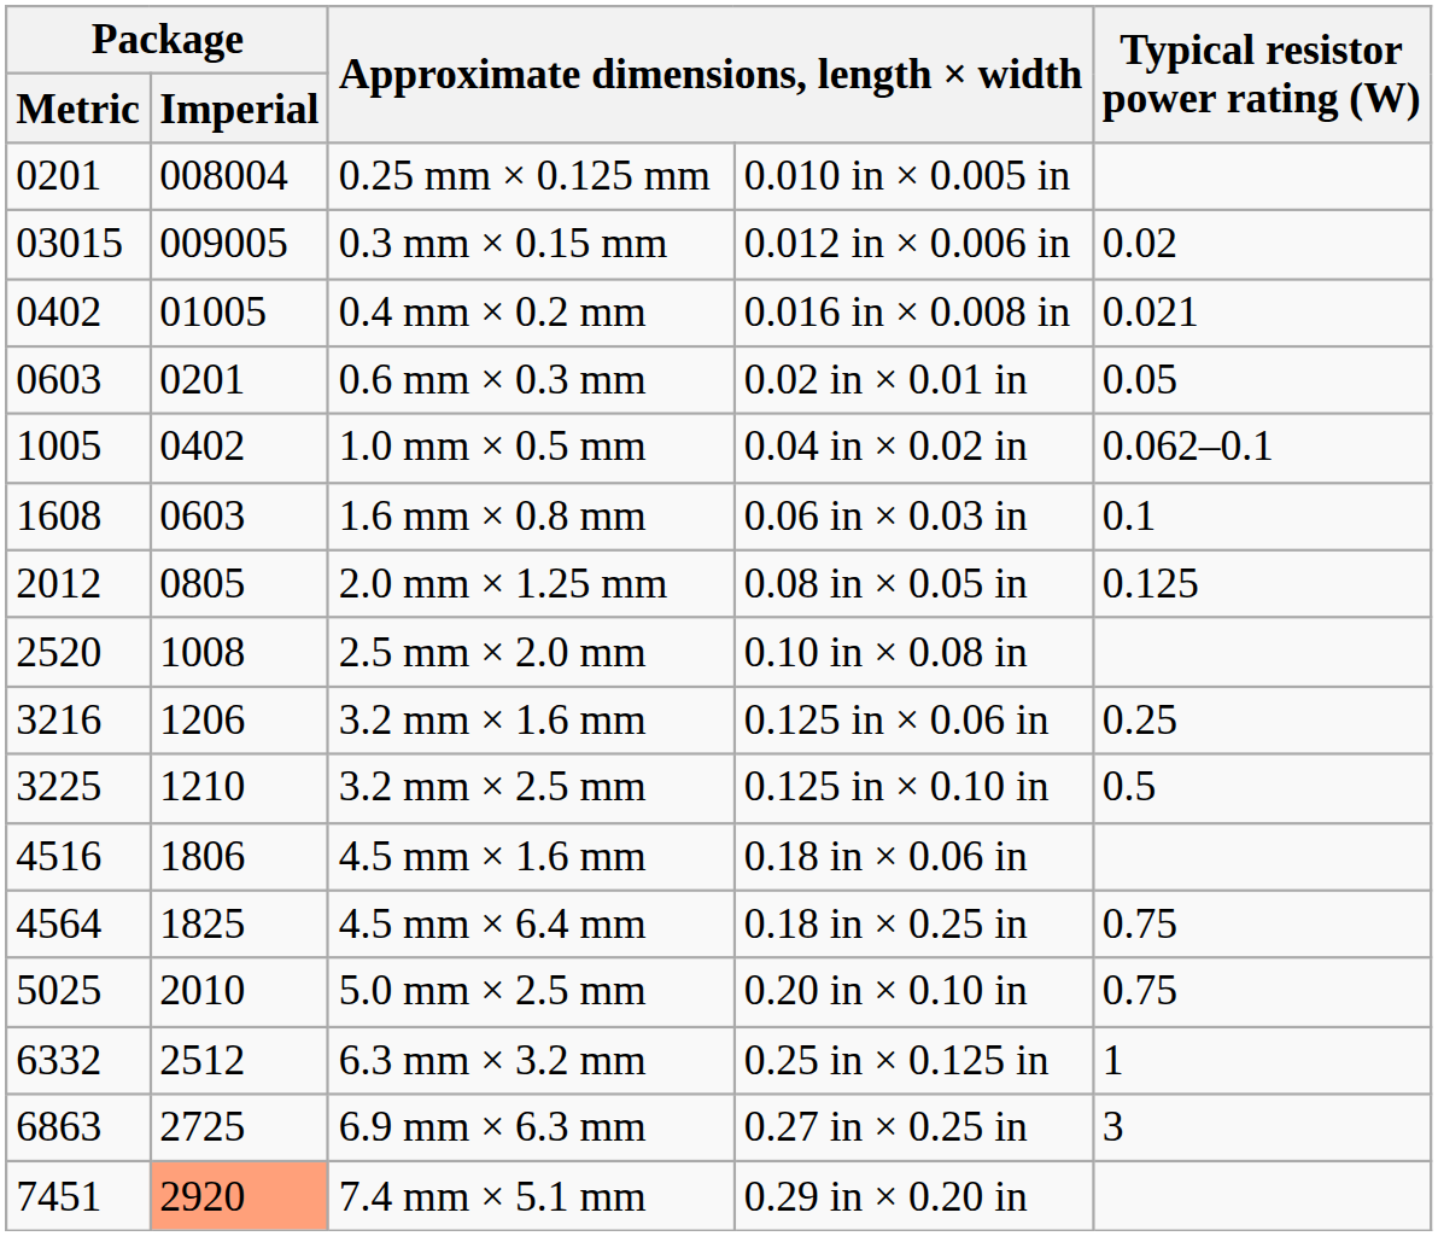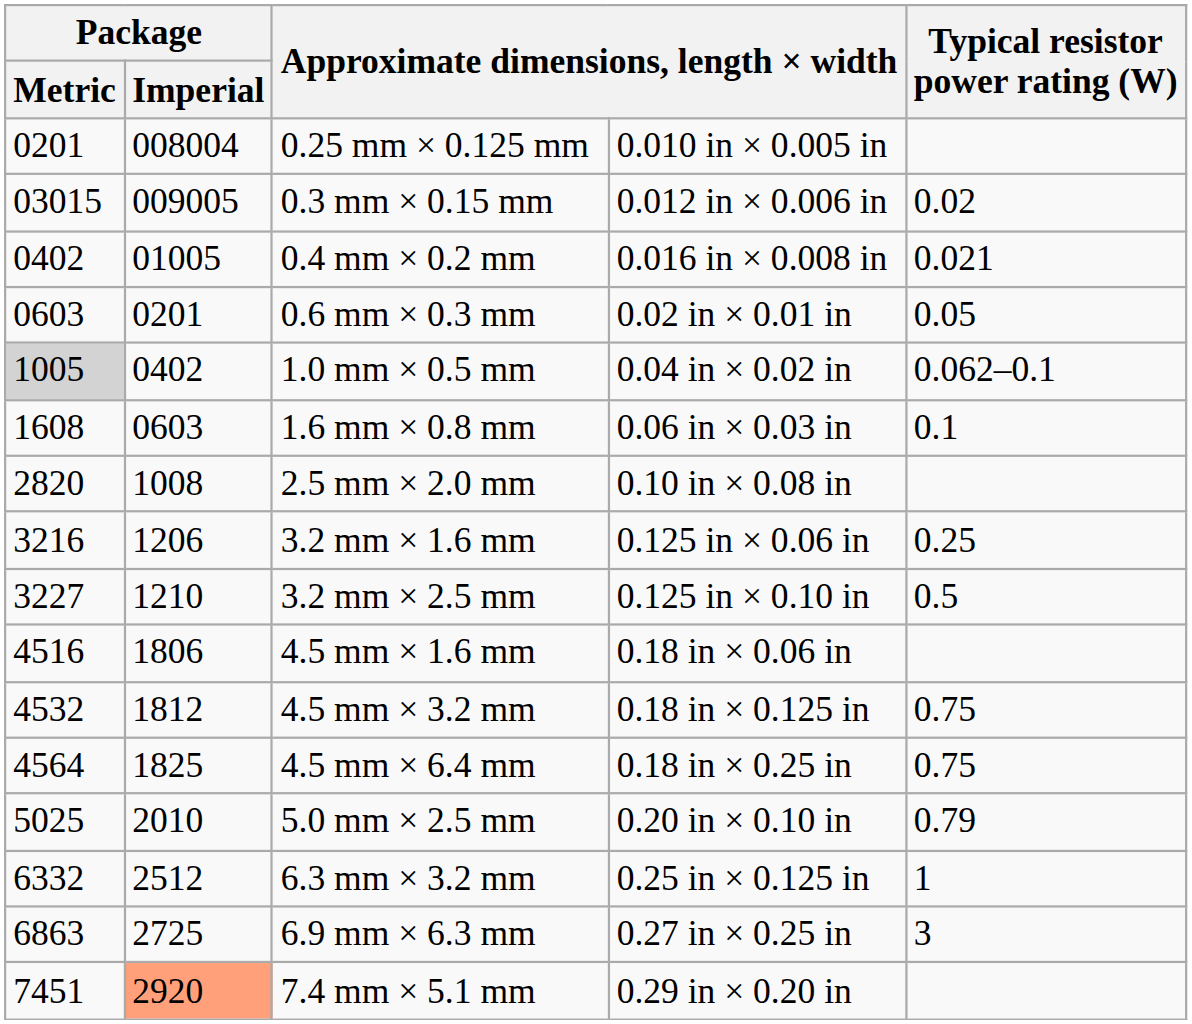1.0 mm × 0.5 mm | Package / Metric: no background -> lightgrey background
- row: 2012 | 0805 | 2.0 mm × 1.25 mm | 0.08 in × 0.05 in | 0.125
2.5 mm × 2.0 mm | Package / Metric: 2520 -> 2820
3.2 mm × 2.5 mm | Package / Metric: 3225 -> 3227
+ row: 4532 | 1812 | 4.5 mm × 3.2 mm | 0.18 in × 0.125 in | 0.75
5.0 mm × 2.5 mm | Typical resistor power rating (W): 0.75 -> 0.79
